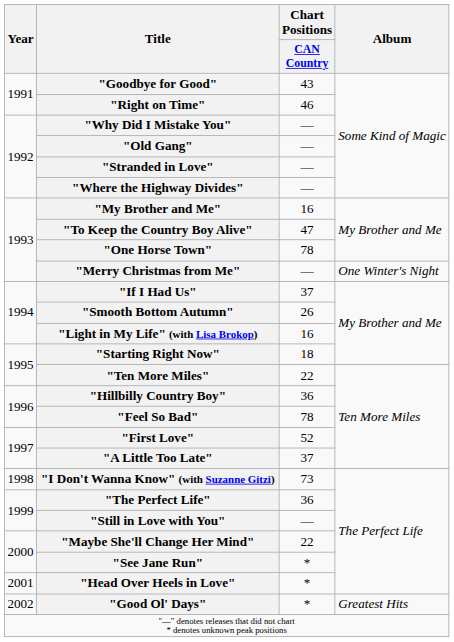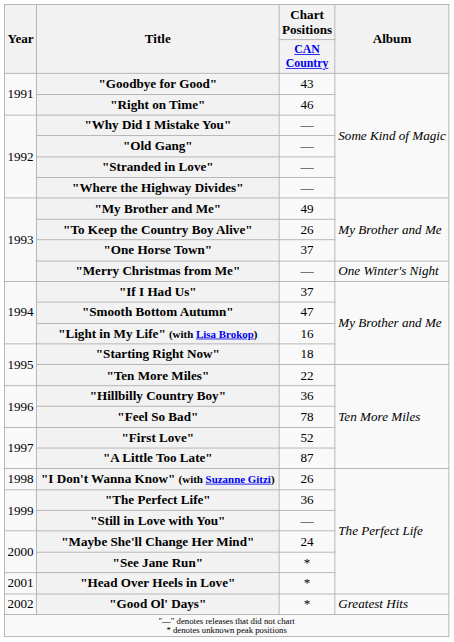"My Brother and Me" | Chart Positions / CAN Country: 16 -> 49
"To Keep the Country Boy Alive" | Chart Positions / CAN Country: 47 -> 26
"One Horse Town" | Chart Positions / CAN Country: 78 -> 37
"Smooth Bottom Autumn" | Chart Positions / CAN Country: 26 -> 47
"A Little Too Late" | Chart Positions / CAN Country: 37 -> 87
"I Don't Wanna Know" (with Suzanne Gitzi) | Chart Positions / CAN Country: 73 -> 26
"Maybe She'll Change Her Mind" | Chart Positions / CAN Country: 22 -> 24
